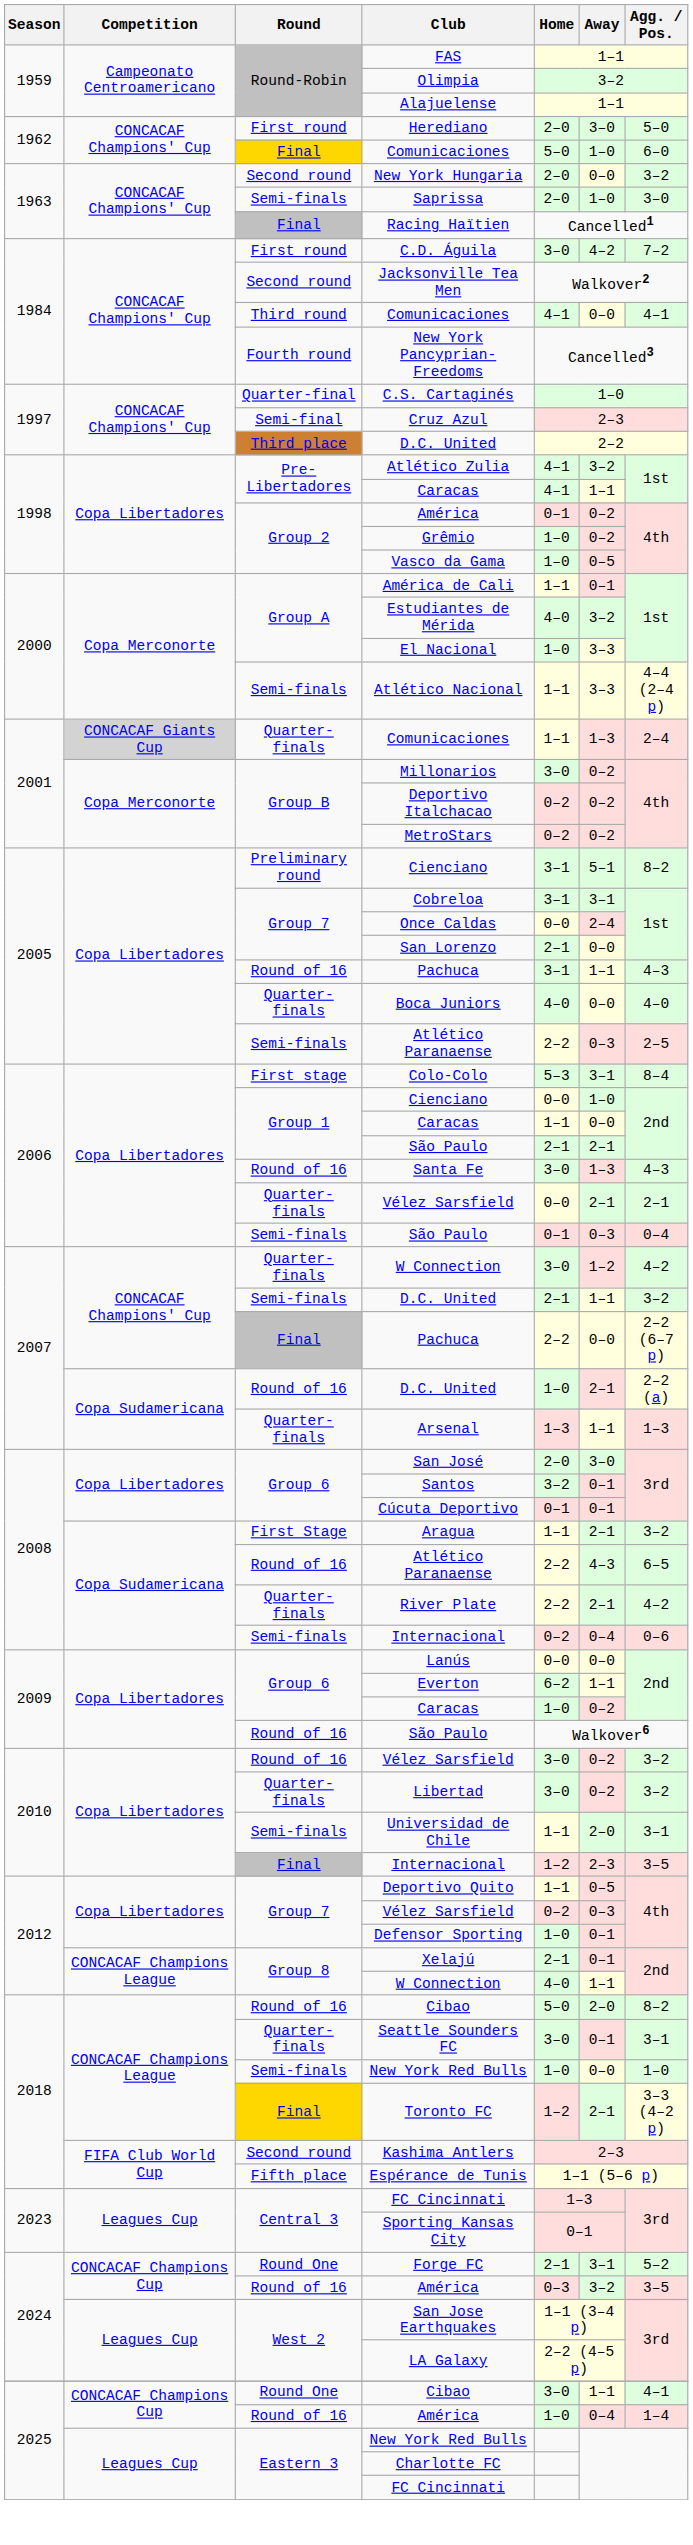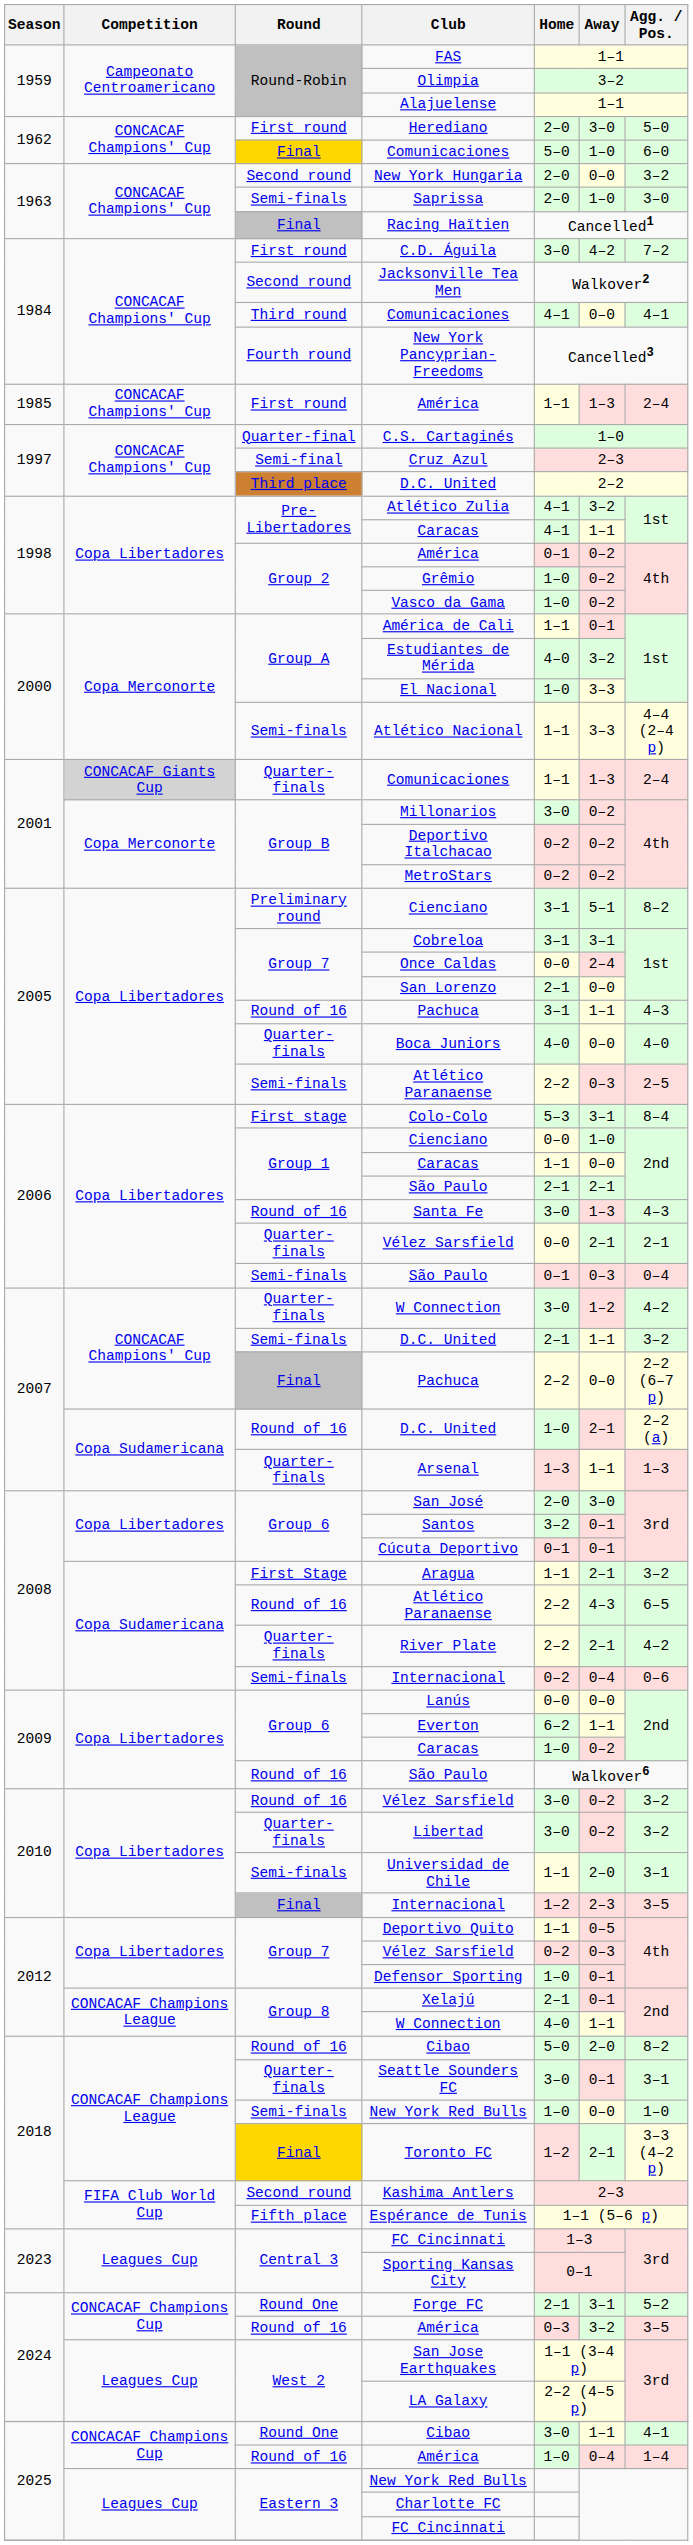+ row: 1985 | CONCACAF Champions' Cup | First round | América | 1–1 | 1–3 | 2–4
Vasco da Gama | Away: 0–5 -> 0–2
